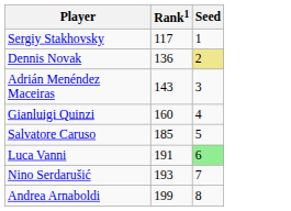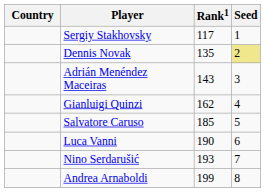+ column: Country
Dennis Novak | Rank1: 136 -> 135
Gianluigi Quinzi | Rank1: 160 -> 162
Luca Vanni | Rank1: 191 -> 190
Luca Vanni | Seed: lightgreen background -> no background
